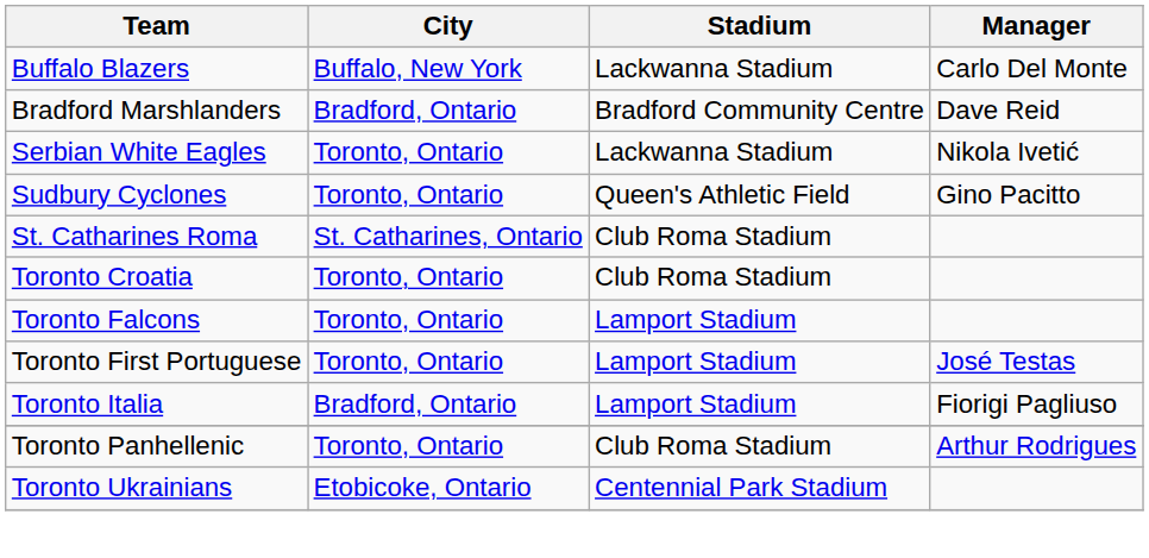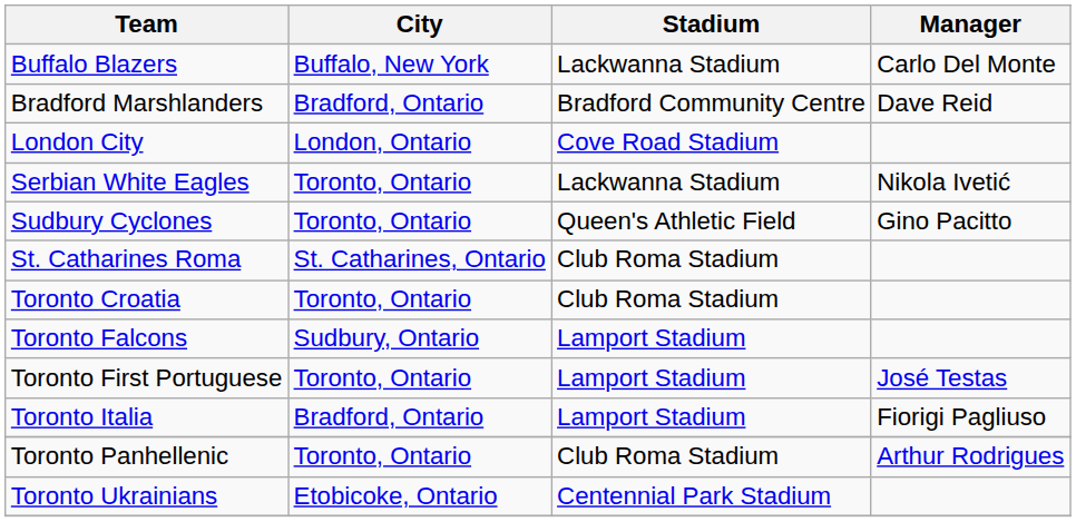+ row: London City | London, Ontario | Cove Road Stadium
Toronto Falcons | City: Toronto, Ontario -> Sudbury, Ontario
